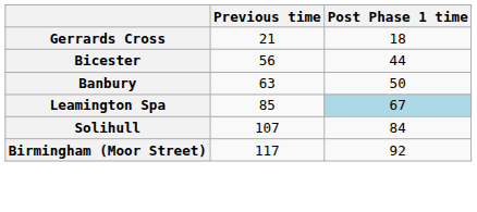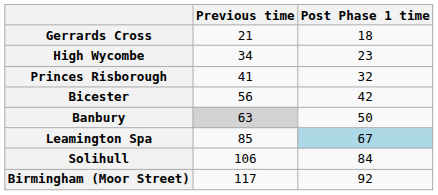+ row: High Wycombe | 34 | 23
+ row: Princes Risborough | 41 | 32
Bicester | Post Phase 1 time: 44 -> 42
Banbury | Previous time: no background -> lightgrey background
Solihull | Previous time: 107 -> 106
